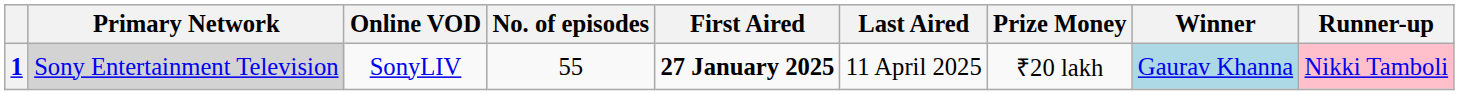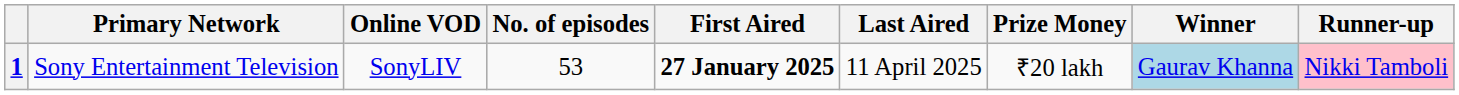1 | Primary Network: lightgrey background -> no background
1 | No. of episodes: 55 -> 53
